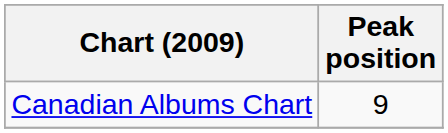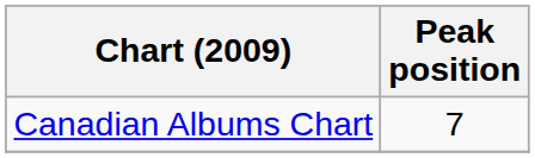Canadian Albums Chart | Peak position: 9 -> 7
